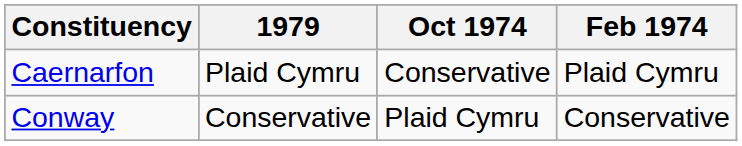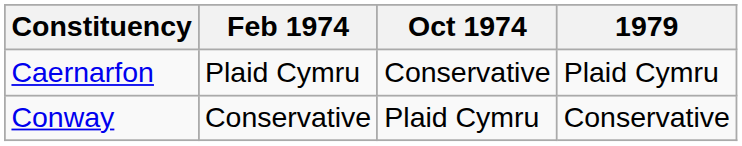columns swapped: Feb 1974 <-> 1979
